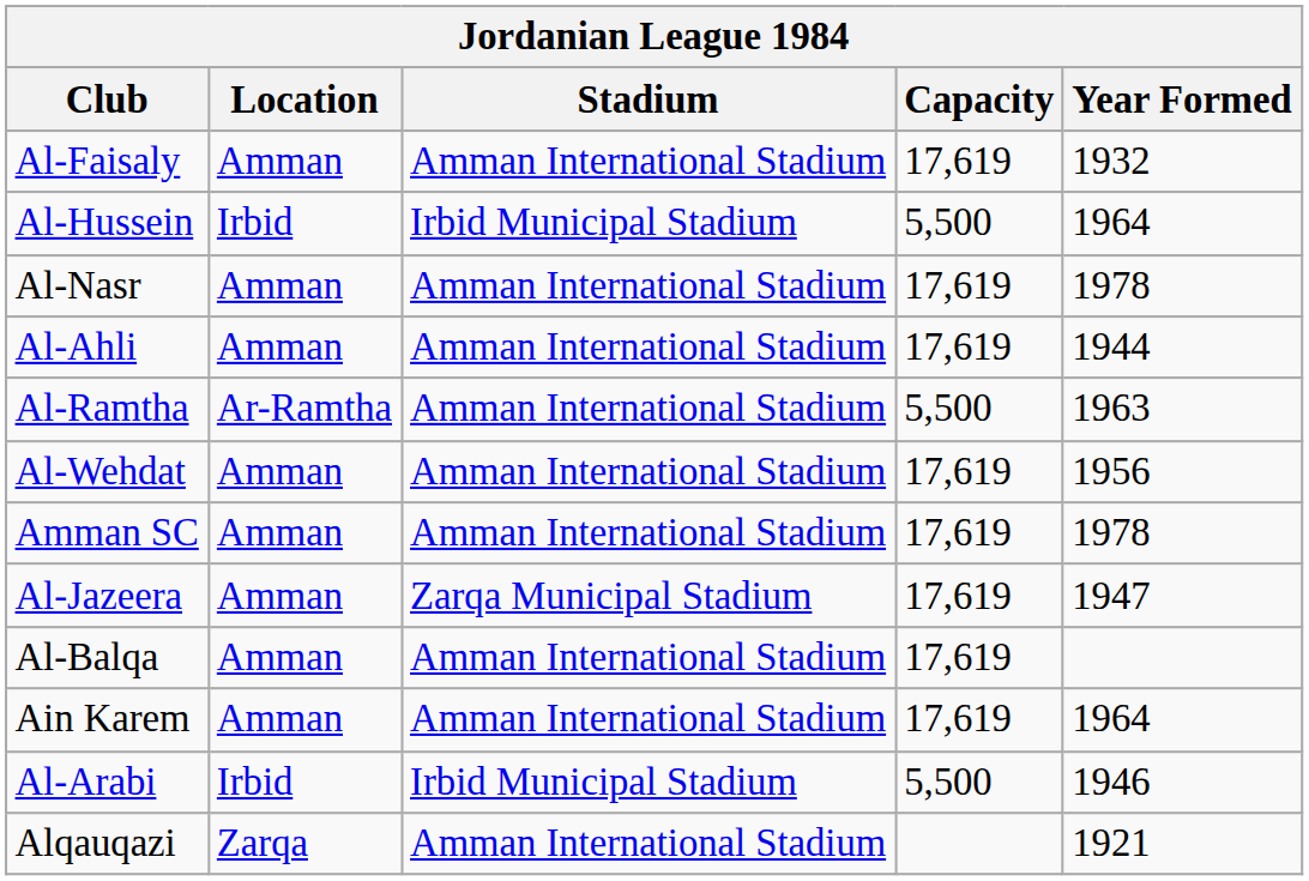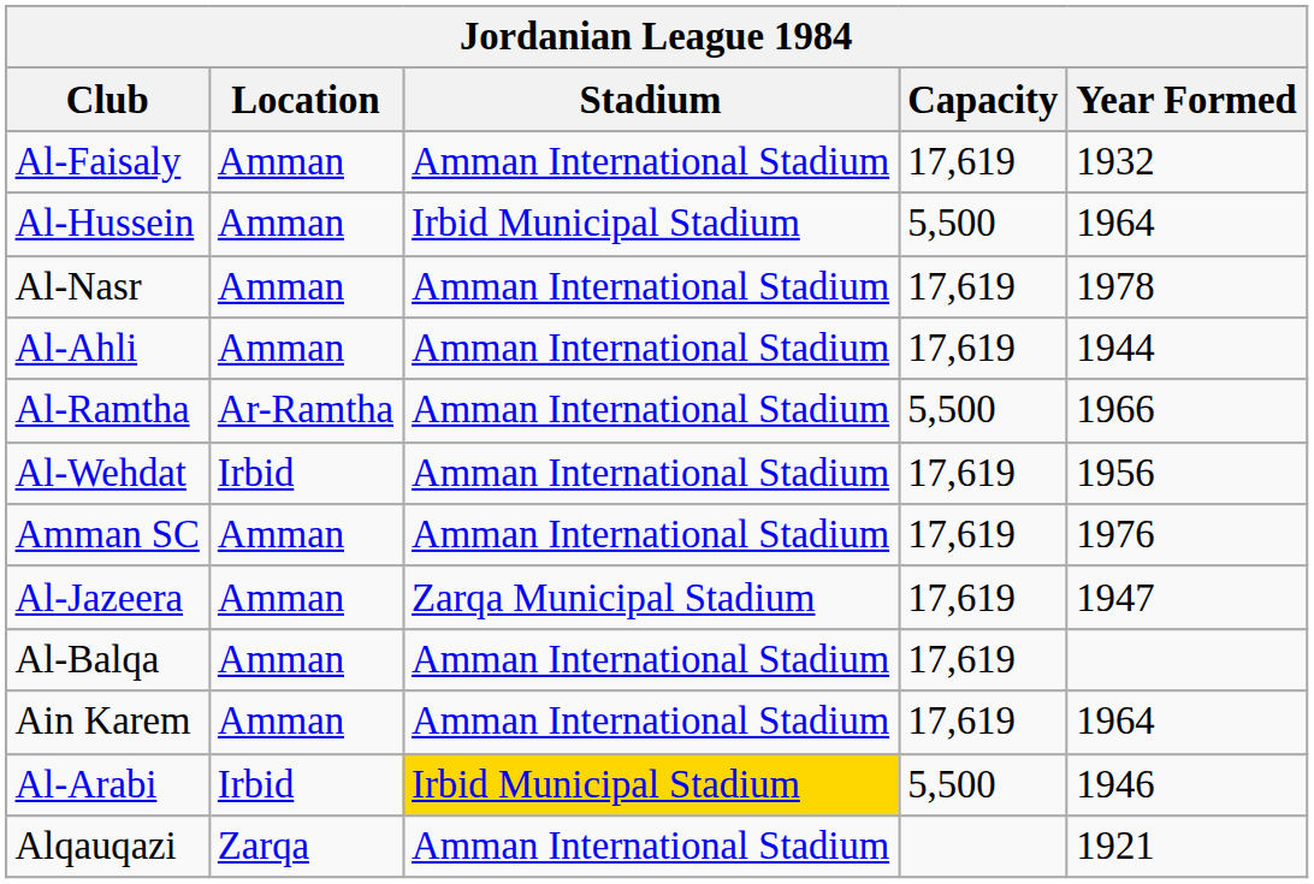Al-Hussein | Location: Irbid -> Amman
Al-Ramtha | Year Formed: 1963 -> 1966
Al-Wehdat | Location: Amman -> Irbid
Amman SC | Year Formed: 1978 -> 1976
Al-Arabi | Stadium: no background -> gold background
